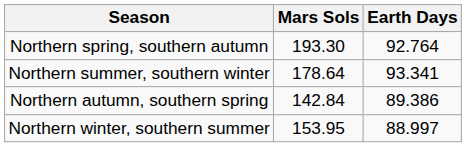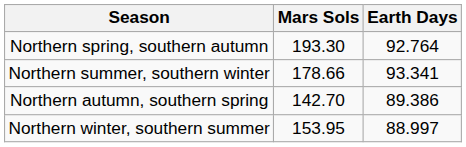Northern summer, southern winter | Mars Sols: 178.64 -> 178.66
Northern autumn, southern spring | Mars Sols: 142.84 -> 142.70
